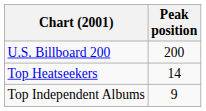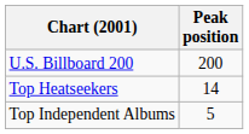Top Independent Albums | Peak position: 9 -> 5
